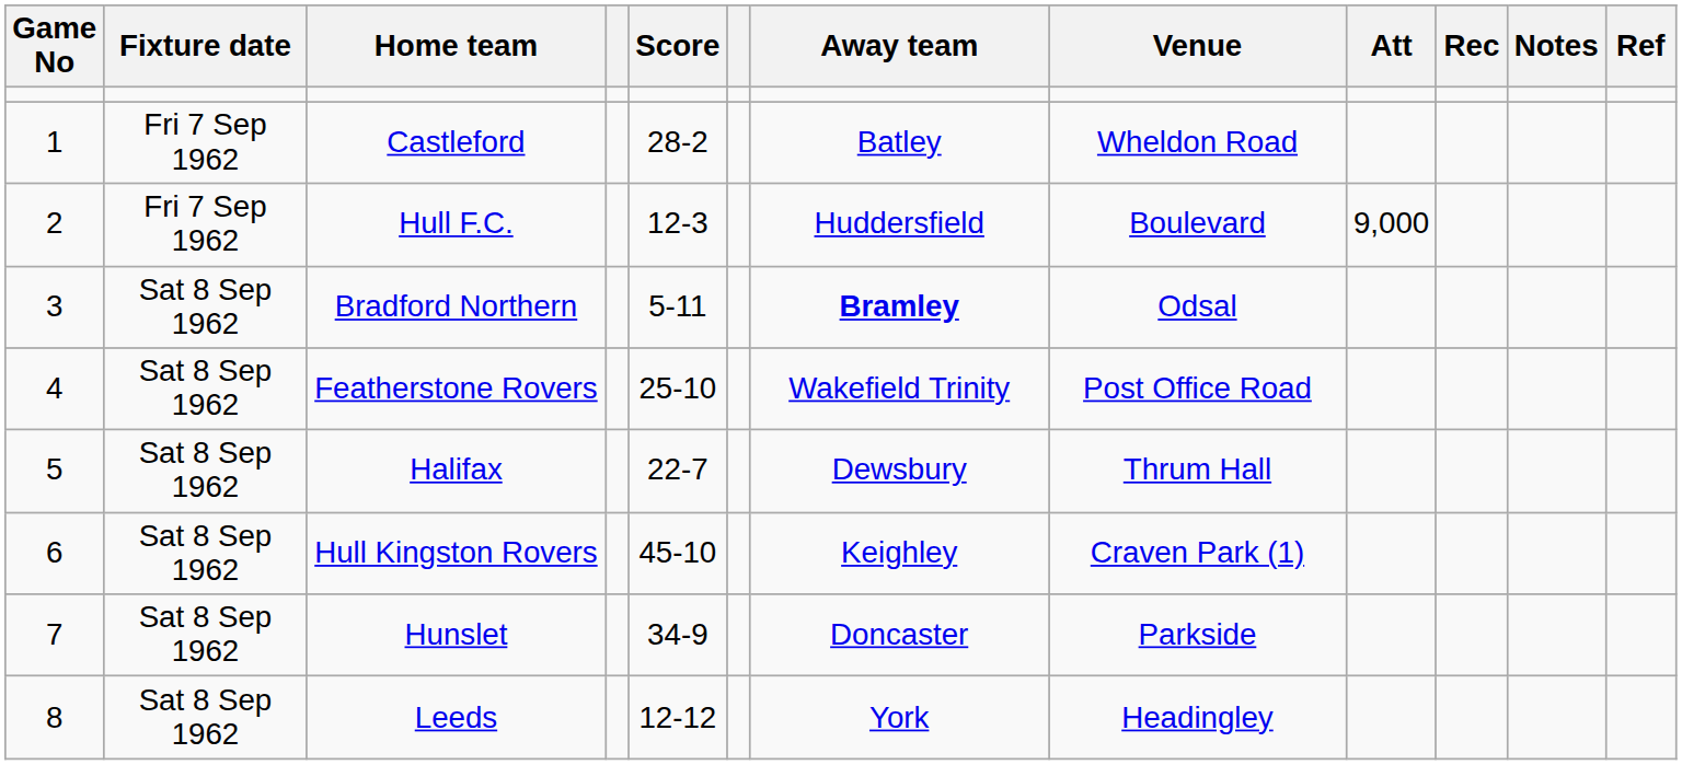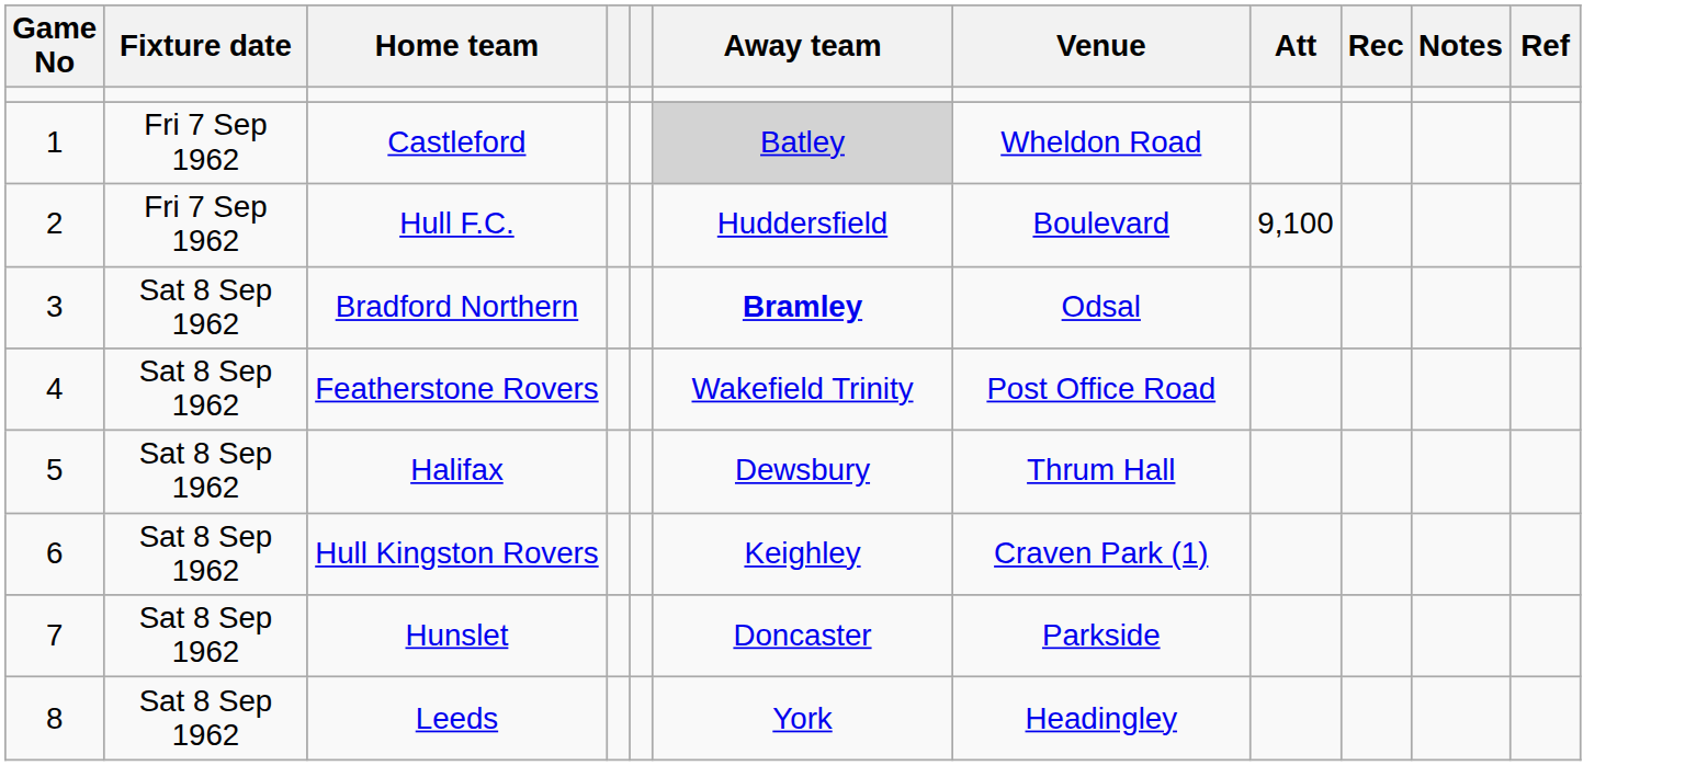- column: Score | 28-2 | 12-3 | 5-11 | 25-10 | 22-7 | 45-10 | 34-9 | 12-12
Castleford | Away team: no background -> lightgrey background
Hull F.C. | Att: 9,000 -> 9,100
